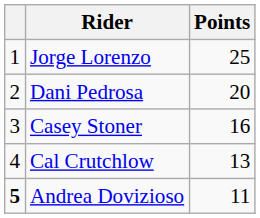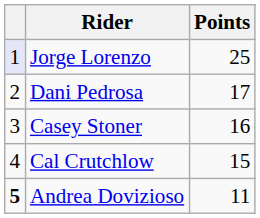Jorge Lorenzo | column 1: no background -> lavender background
Dani Pedrosa | Points: 20 -> 17
Cal Crutchlow | Points: 13 -> 15
